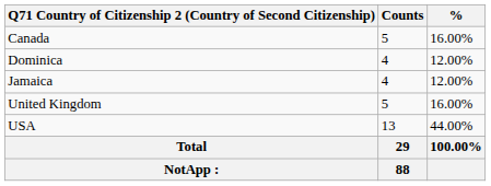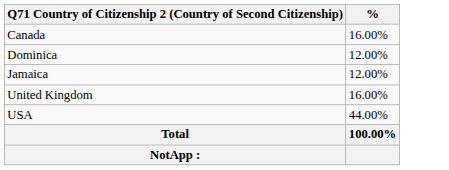- column: Counts | 5 | 4 | 4 | 5 | 13 | 29 | 88
